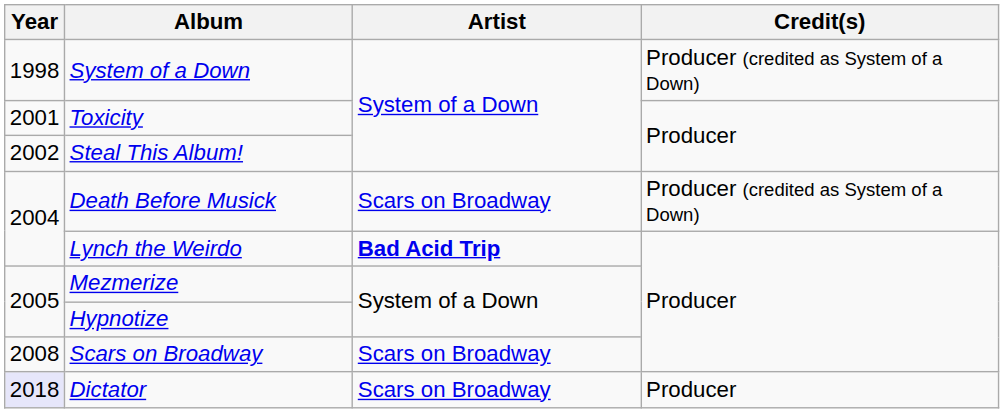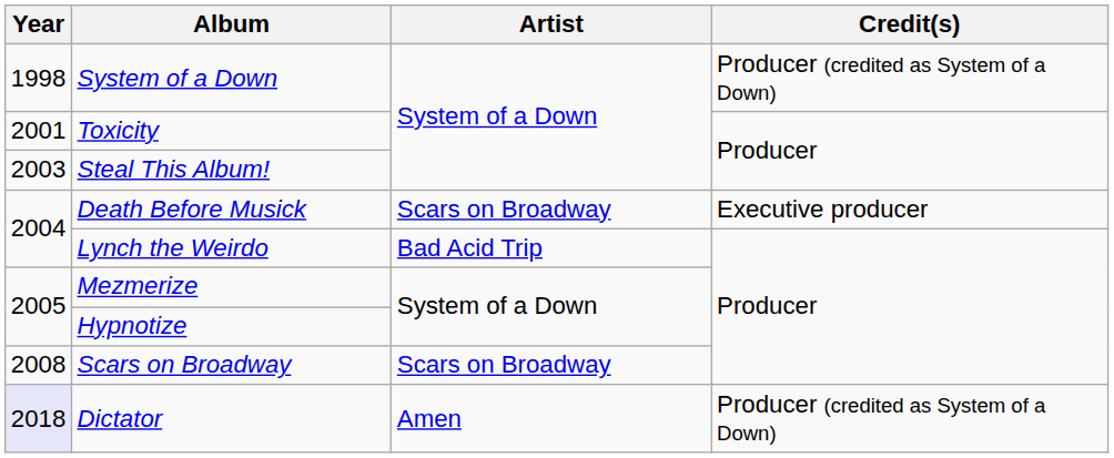Steal This Album! | Year: 2002 -> 2003
Death Before Musick | Credit(s): Producer (credited as System of a Down) -> Executive producer
Lynch the Weirdo | Artist: bold -> normal
Dictator | Artist: Scars on Broadway -> Amen
Dictator | Credit(s): Producer -> Producer (credited as System of a Down)
